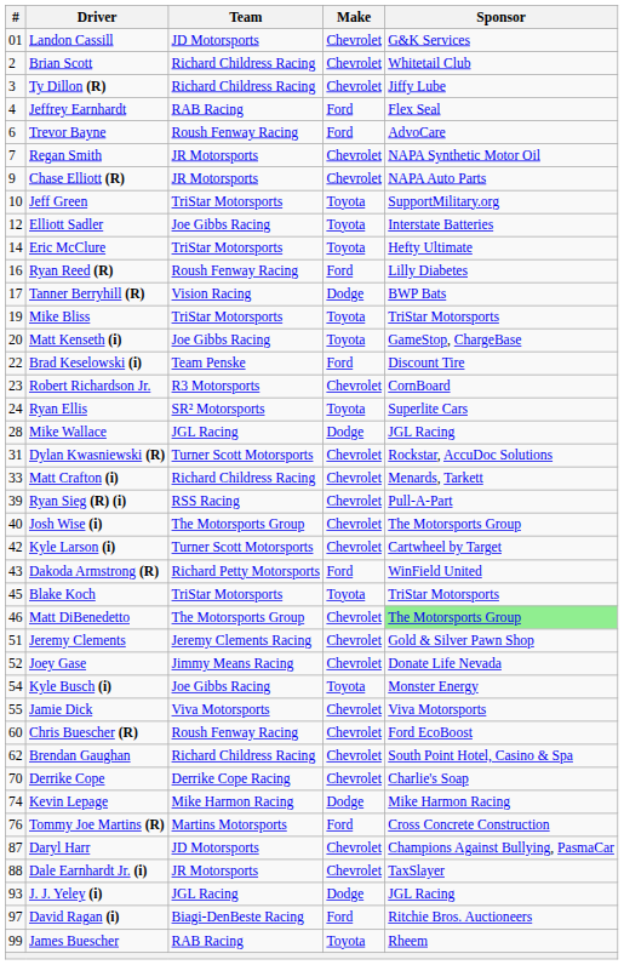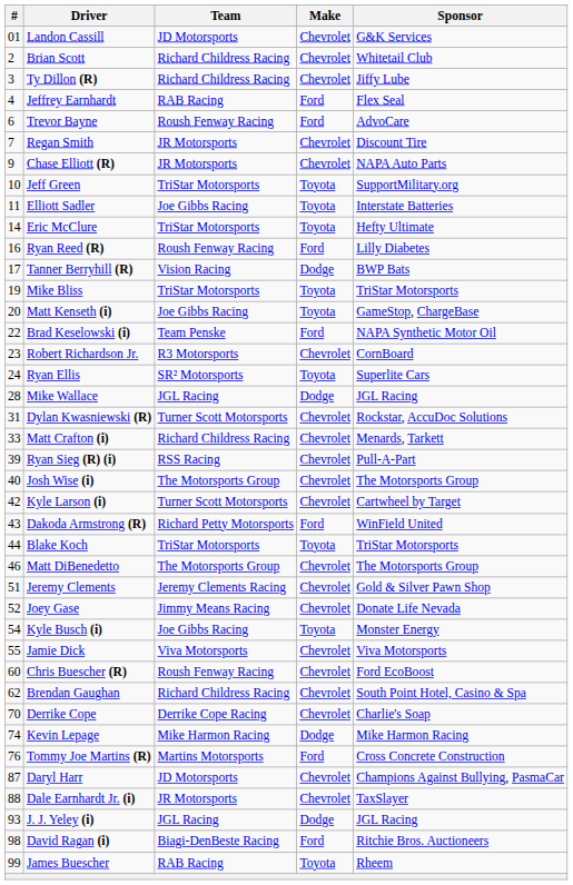Regan Smith | Sponsor: NAPA Synthetic Motor Oil -> Discount Tire
Elliott Sadler | #: 12 -> 11
Brad Keselowski (i) | Sponsor: Discount Tire -> NAPA Synthetic Motor Oil
Blake Koch | #: 45 -> 44
Matt DiBenedetto | Sponsor: lightgreen background -> no background
David Ragan (i) | #: 97 -> 98
